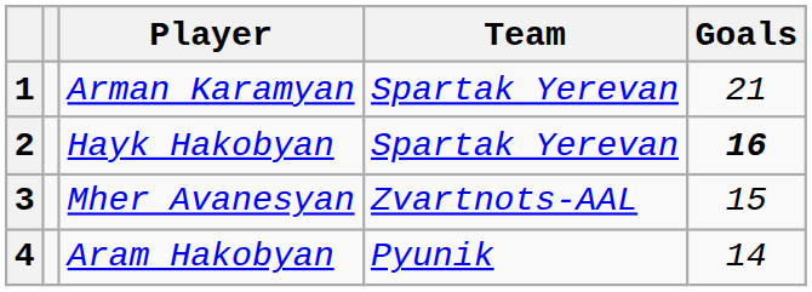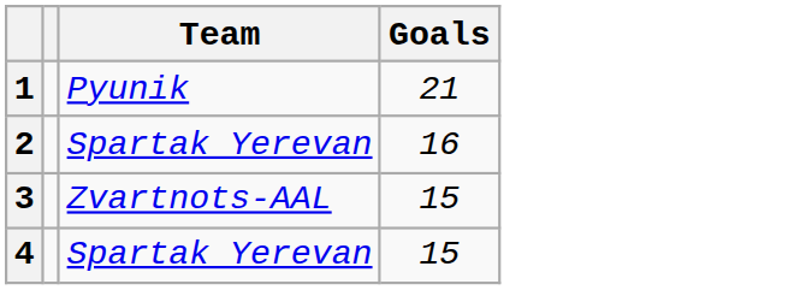- column: Player | Arman Karamyan | Hayk Hakobyan | Mher Avanesyan | Aram Hakobyan
1 | Team: Spartak Yerevan -> Pyunik
2 | Goals: bold -> normal
4 | Team: Pyunik -> Spartak Yerevan
4 | Goals: 14 -> 15
